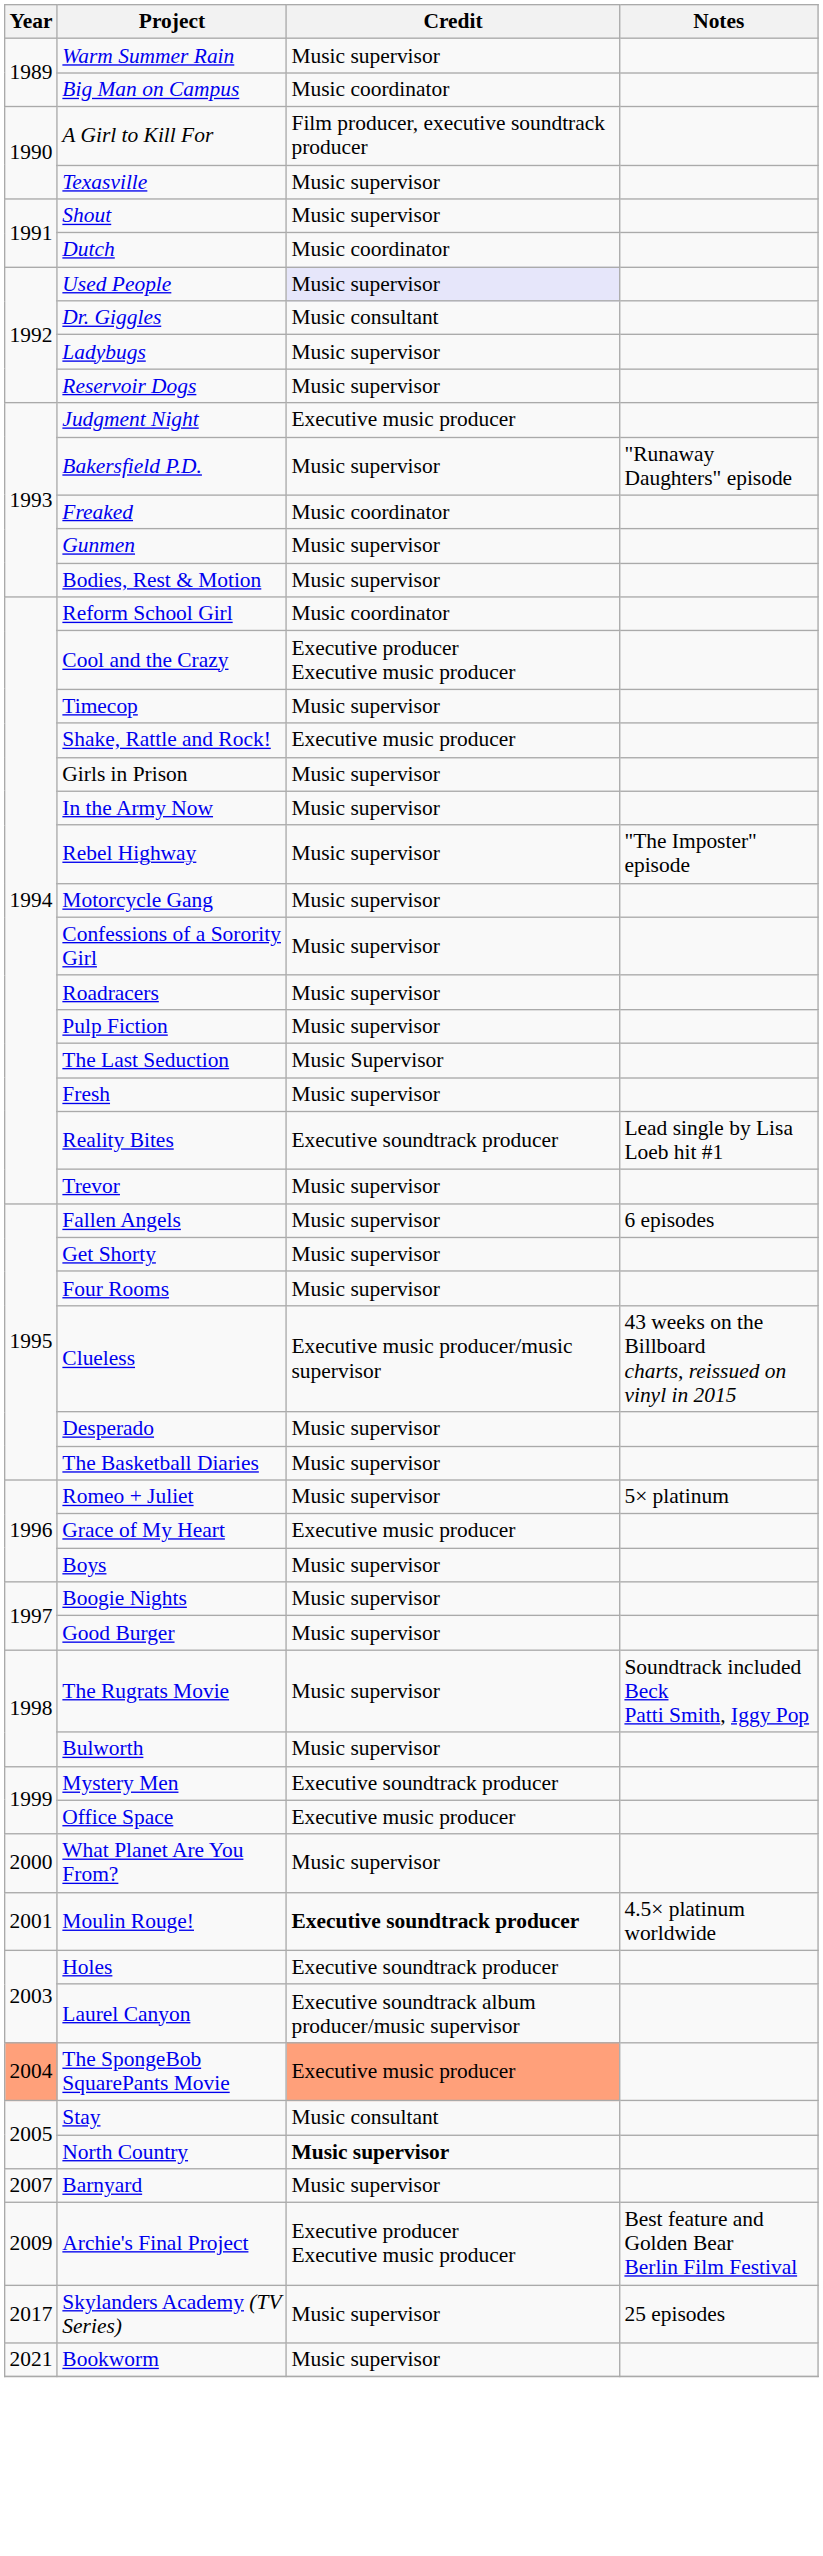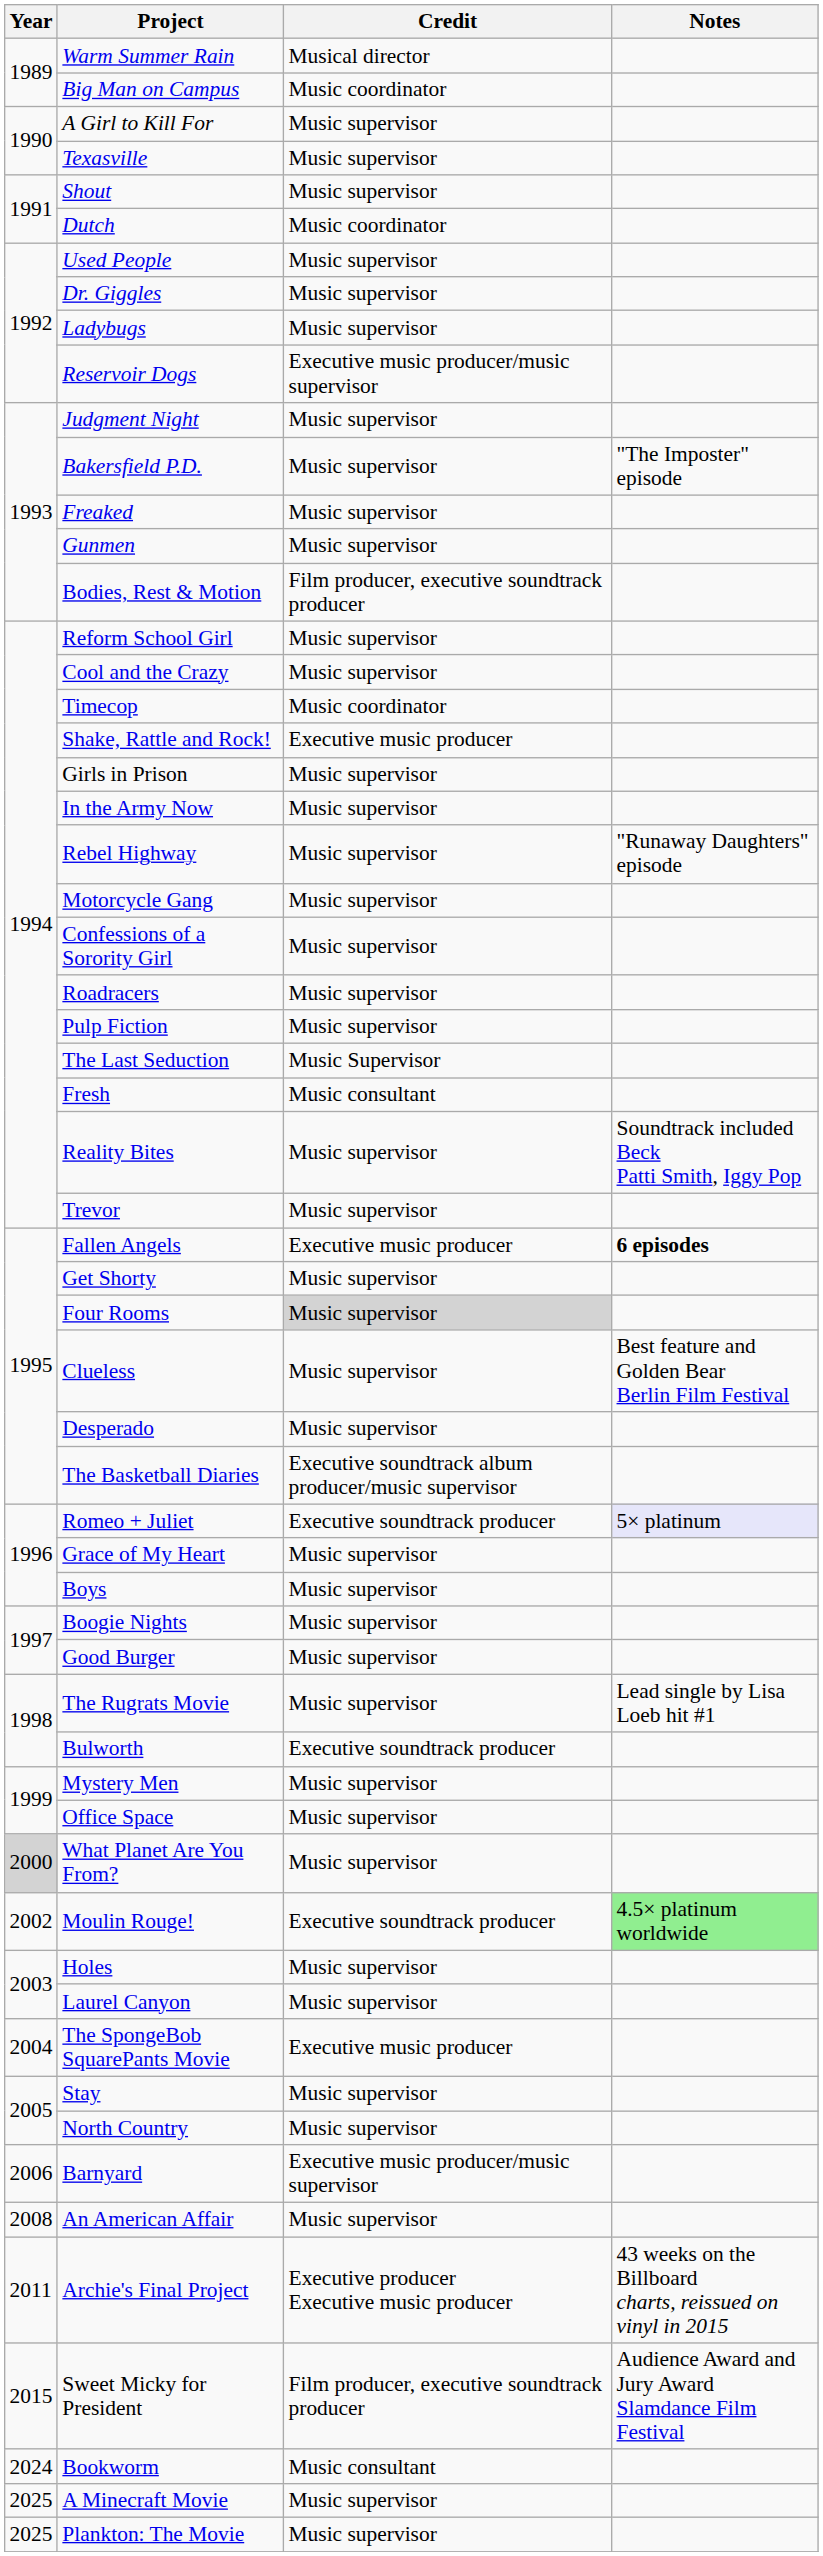Warm Summer Rain | Credit: Music supervisor -> Musical director
A Girl to Kill For | Credit: Film producer, executive soundtrack producer -> Music supervisor
Used People | Credit: lavender background -> no background
Dr. Giggles | Credit: Music consultant -> Music supervisor
Reservoir Dogs | Credit: Music supervisor -> Executive music producer/music supervisor
Judgment Night | Credit: Executive music producer -> Music supervisor
Bakersfield P.D. | Notes: "Runaway Daughters" episode -> "The Imposter" episode
Freaked | Credit: Music coordinator -> Music supervisor
Bodies, Rest & Motion | Credit: Music supervisor -> Film producer, executive soundtrack producer
Reform School Girl | Credit: Music coordinator -> Music supervisor
Cool and the Crazy | Credit: Executive producer Executive music producer -> Music supervisor
Timecop | Credit: Music supervisor -> Music coordinator
Rebel Highway | Notes: "The Imposter" episode -> "Runaway Daughters" episode
Fresh | Credit: Music supervisor -> Music consultant
Reality Bites | Credit: Executive soundtrack producer -> Music supervisor
Reality Bites | Notes: Lead single by Lisa Loeb hit #1 -> Soundtrack included Beck Patti Smith, Iggy Pop
Fallen Angels | Credit: Music supervisor -> Executive music producer
Fallen Angels | Notes: normal -> bold
Four Rooms | Credit: no background -> lightgrey background
Clueless | Credit: Executive music producer/music supervisor -> Music supervisor
Clueless | Notes: 43 weeks on the Billboard charts, reissued on vinyl in 2015 -> Best feature and Golden Bear Berlin Film Festival
The Basketball Diaries | Credit: Music supervisor -> Executive soundtrack album producer/music supervisor
Romeo + Juliet | Credit: Music supervisor -> Executive soundtrack producer
Romeo + Juliet | Notes: no background -> lavender background
Grace of My Heart | Credit: Executive music producer -> Music supervisor
The Rugrats Movie | Notes: Soundtrack included Beck Patti Smith, Iggy Pop -> Lead single by Lisa Loeb hit #1
Bulworth | Credit: Music supervisor -> Executive soundtrack producer
Mystery Men | Credit: Executive soundtrack producer -> Music supervisor
Office Space | Credit: Executive music producer -> Music supervisor
What Planet Are You From? | Year: no background -> lightgrey background
Moulin Rouge! | Year: 2001 -> 2002
Moulin Rouge! | Credit: bold -> normal
Moulin Rouge! | Notes: no background -> lightgreen background
Holes | Credit: Executive soundtrack producer -> Music supervisor
Laurel Canyon | Credit: Executive soundtrack album producer/music supervisor -> Music supervisor
The SpongeBob SquarePants Movie | Year: lightsalmon background -> no background
The SpongeBob SquarePants Movie | Credit: lightsalmon background -> no background
Stay | Credit: Music consultant -> Music supervisor
North Country | Credit: bold -> normal
Barnyard | Year: 2007 -> 2006
Barnyard | Credit: Music supervisor -> Executive music producer/music supervisor
+ row: 2008 | An American Affair | Music supervisor
Archie's Final Project | Year: 2009 -> 2011
Archie's Final Project | Notes: Best feature and Golden Bear Berlin Film Festival -> 43 weeks on the Billboard charts, reissued on vinyl in 2015
+ row: 2015 | Sweet Micky for President | Film producer, executive soundtrack producer | Audience Award and Jury Award Slamdance Film Festival
- row: 2017 | Skylanders Academy (TV Series) | Music supervisor | 25 episodes
Bookworm | Year: 2021 -> 2024
Bookworm | Credit: Music supervisor -> Music consultant
+ row: 2025 | A Minecraft Movie | Music supervisor
+ row: 2025 | Plankton: The Movie | Music supervisor
